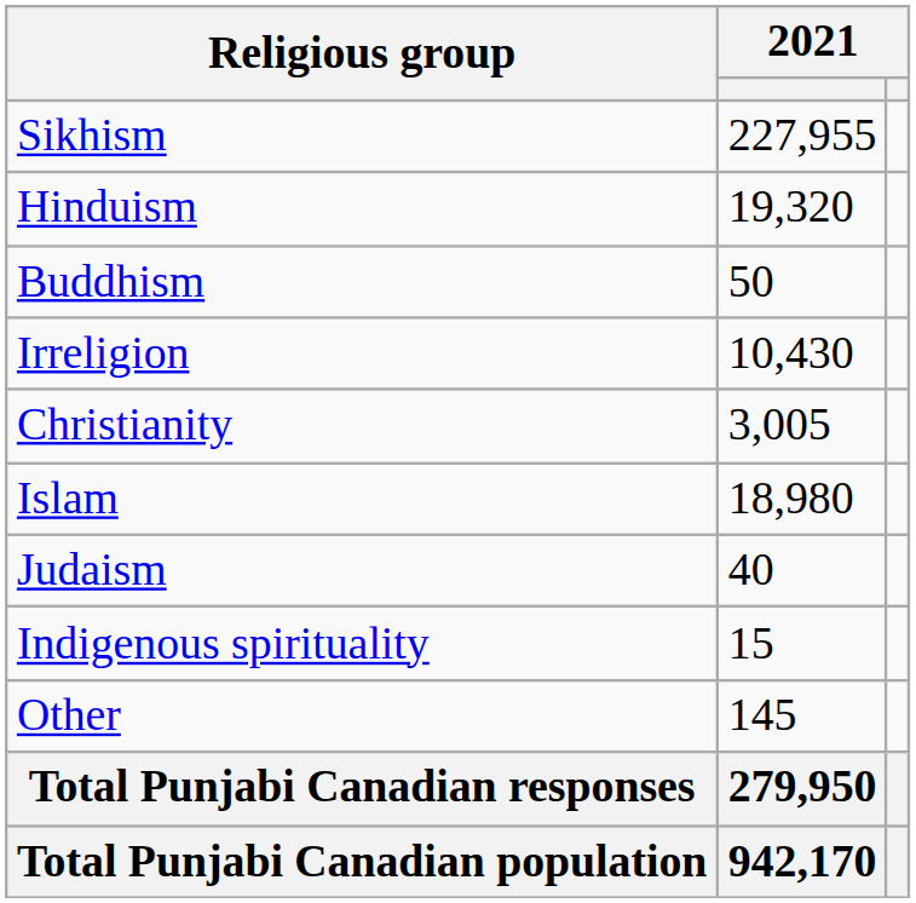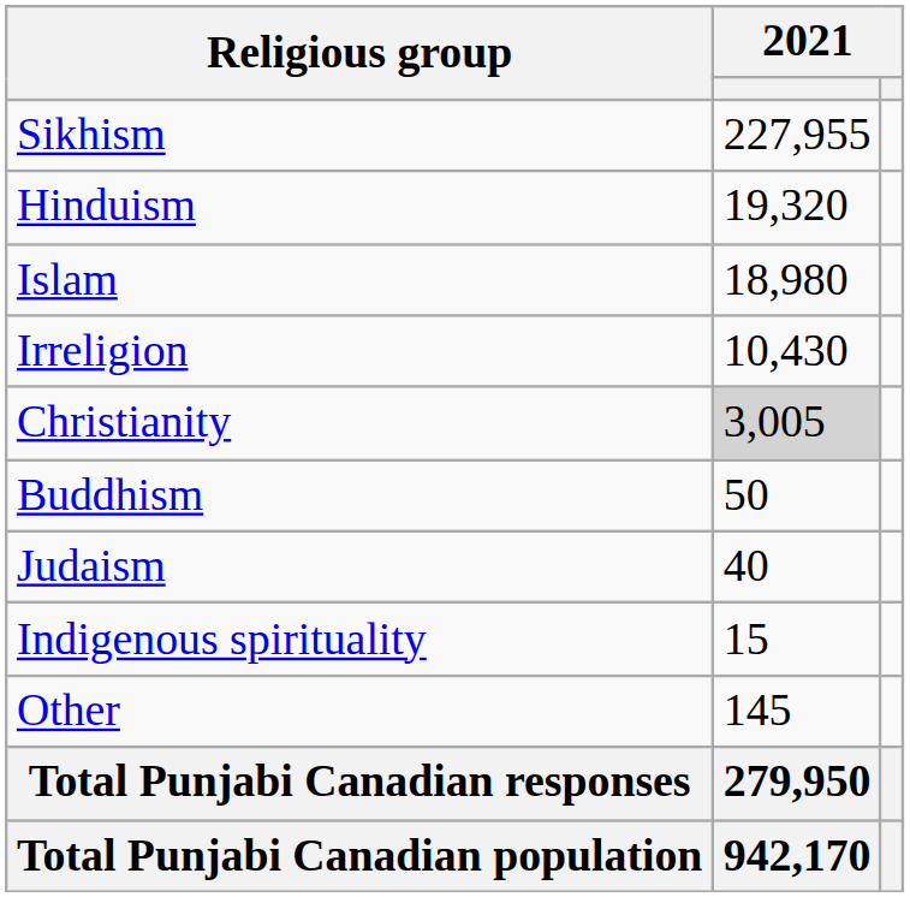rows swapped: Islam <-> Buddhism
Christianity | column 2: no background -> lightgrey background
